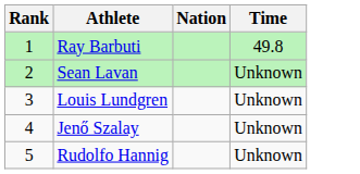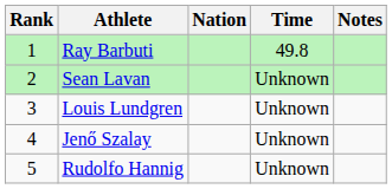+ column: Notes
